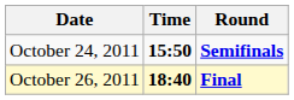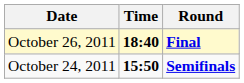rows swapped: October 24, 2011 <-> October 26, 2011
